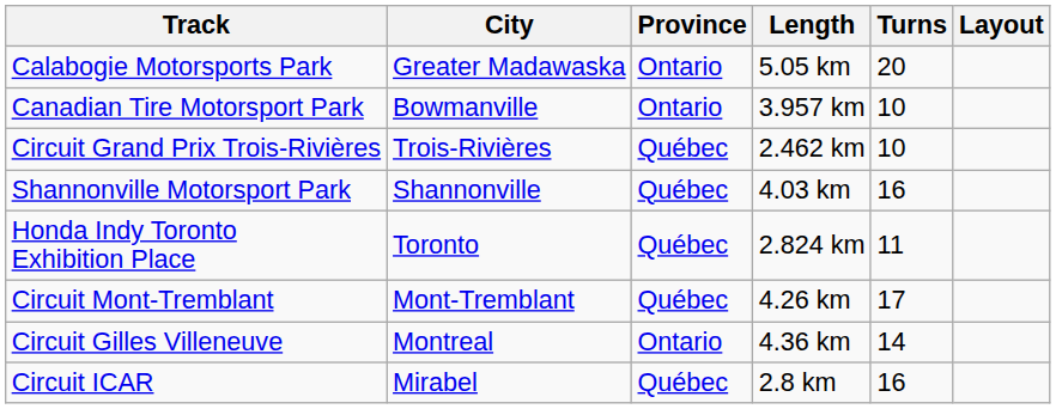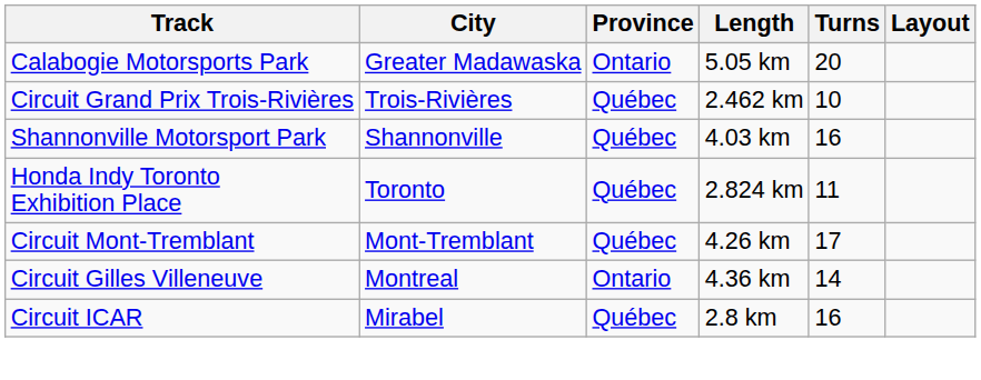- row: Canadian Tire Motorsport Park | Bowmanville | Ontario | 3.957 km | 10
